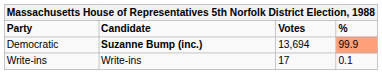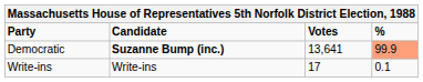Democratic | Votes: 13,694 -> 13,641
